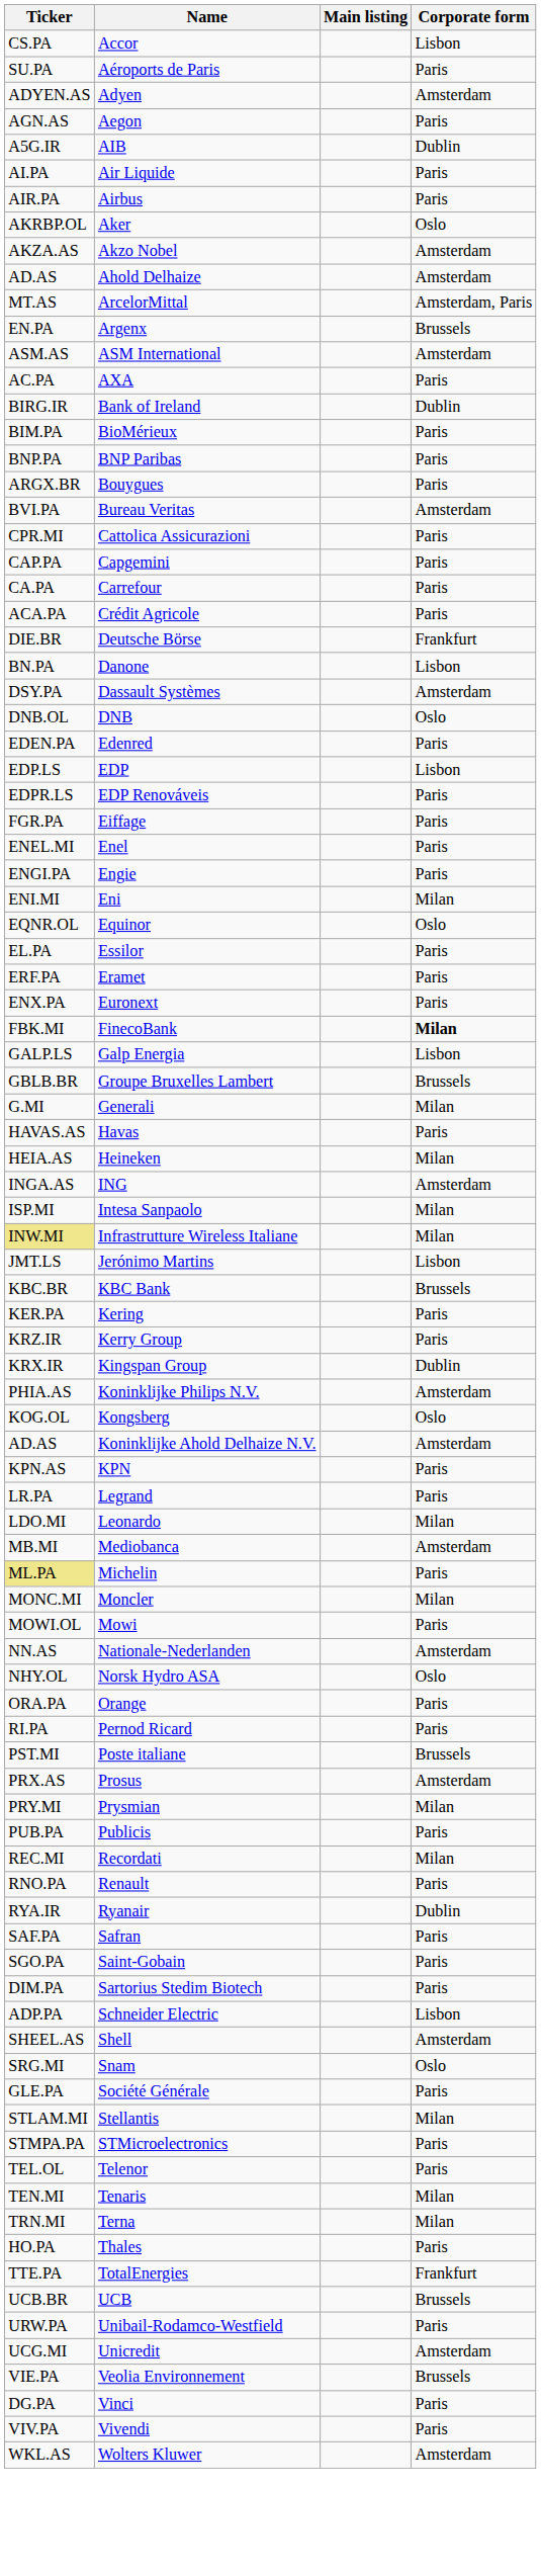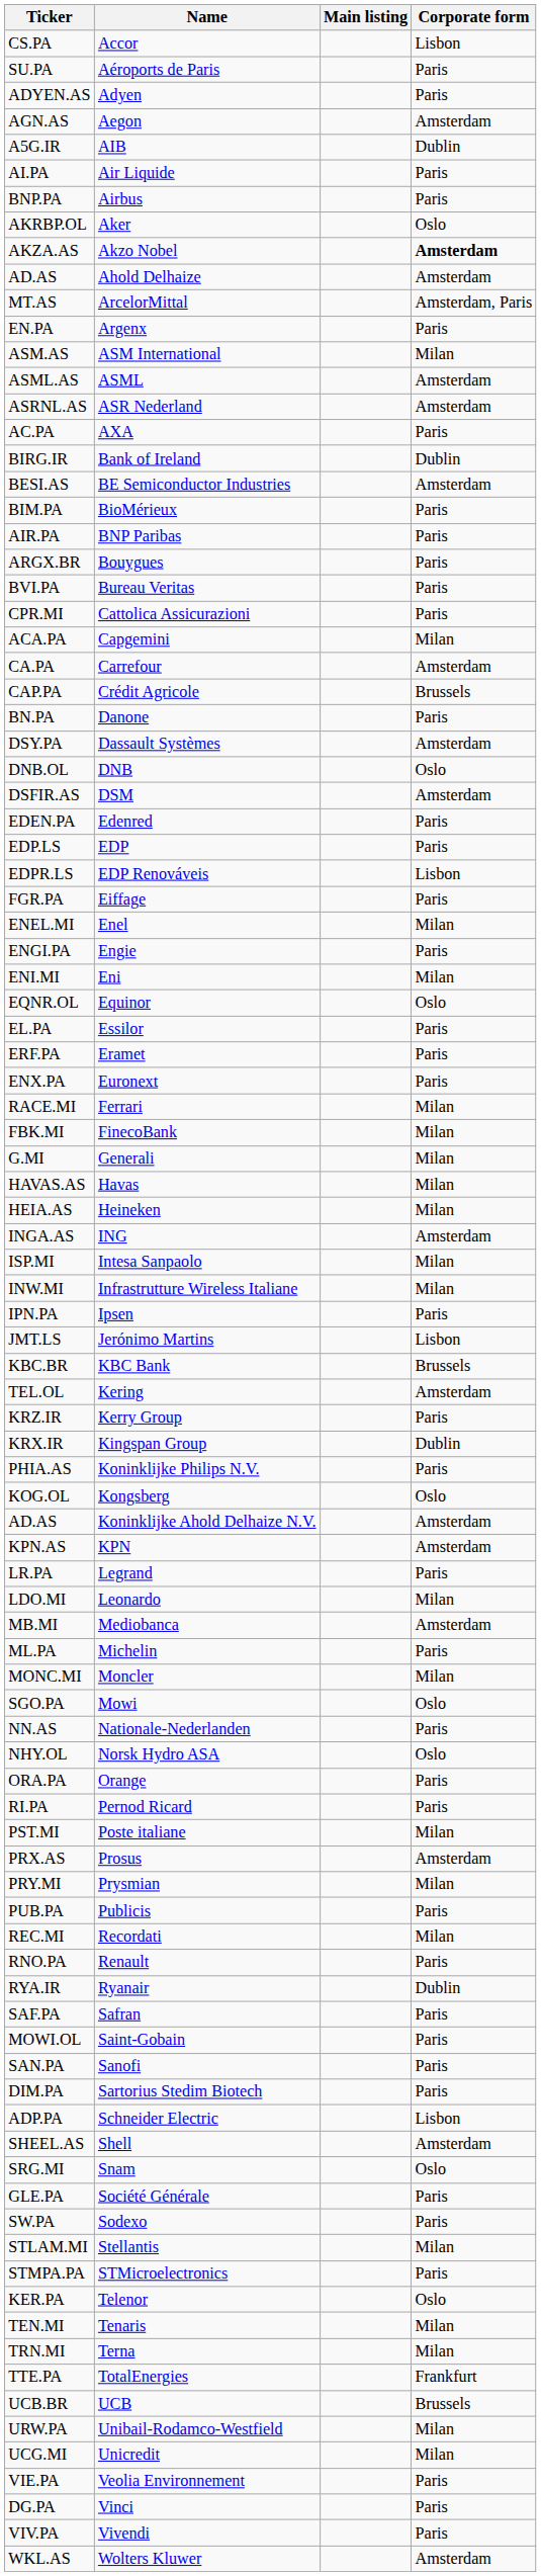Adyen | Corporate form: Amsterdam -> Paris
Aegon | Corporate form: Paris -> Amsterdam
Airbus | Ticker: AIR.PA -> BNP.PA
Akzo Nobel | Corporate form: normal -> bold
Argenx | Corporate form: Brussels -> Paris
ASM International | Corporate form: Amsterdam -> Milan
+ row: ASML.AS | ASML | Amsterdam
+ row: ASRNL.AS | ASR Nederland | Amsterdam
+ row: BESI.AS | BE Semiconductor Industries | Amsterdam
BNP Paribas | Ticker: BNP.PA -> AIR.PA
Bureau Veritas | Corporate form: Amsterdam -> Paris
Capgemini | Ticker: CAP.PA -> ACA.PA
Capgemini | Corporate form: Paris -> Milan
Carrefour | Corporate form: Paris -> Amsterdam
Crédit Agricole | Ticker: ACA.PA -> CAP.PA
Crédit Agricole | Corporate form: Paris -> Brussels
- row: DIE.BR | Deutsche Börse | Frankfurt
Danone | Corporate form: Lisbon -> Paris
+ row: DSFIR.AS | DSM | Amsterdam
EDP | Corporate form: Lisbon -> Paris
EDP Renováveis | Corporate form: Paris -> Lisbon
Enel | Corporate form: Paris -> Milan
+ row: RACE.MI | Ferrari | Milan
FinecoBank | Corporate form: bold -> normal
- row: GALP.LS | Galp Energia | Lisbon
- row: GBLB.BR | Groupe Bruxelles Lambert | Brussels
Havas | Corporate form: Paris -> Milan
Infrastrutture Wireless Italiane | Ticker: khaki background -> no background
+ row: IPN.PA | Ipsen | Paris
Kering | Ticker: KER.PA -> TEL.OL
Kering | Corporate form: Paris -> Amsterdam
Koninklijke Philips N.V. | Corporate form: Amsterdam -> Paris
KPN | Corporate form: Paris -> Amsterdam
Michelin | Ticker: khaki background -> no background
Mowi | Ticker: MOWI.OL -> SGO.PA
Mowi | Corporate form: Paris -> Oslo
Nationale-Nederlanden | Corporate form: Amsterdam -> Paris
Poste italiane | Corporate form: Brussels -> Milan
Saint-Gobain | Ticker: SGO.PA -> MOWI.OL
+ row: SAN.PA | Sanofi | Paris
+ row: SW.PA | Sodexo | Paris
Telenor | Ticker: TEL.OL -> KER.PA
Telenor | Corporate form: Paris -> Oslo
- row: HO.PA | Thales | Paris
Unibail-Rodamco-Westfield | Corporate form: Paris -> Milan
Unicredit | Corporate form: Amsterdam -> Milan
Veolia Environnement | Corporate form: Brussels -> Paris
